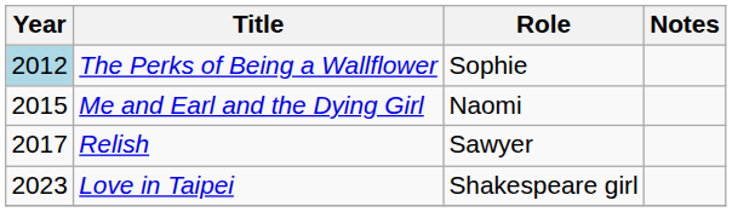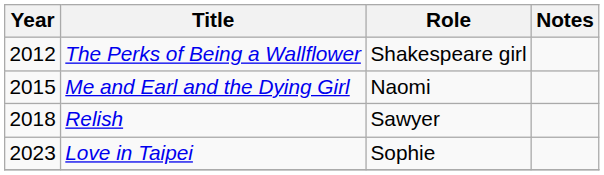The Perks of Being a Wallflower | Year: lightblue background -> no background
The Perks of Being a Wallflower | Role: Sophie -> Shakespeare girl
Relish | Year: 2017 -> 2018
Love in Taipei | Role: Shakespeare girl -> Sophie
